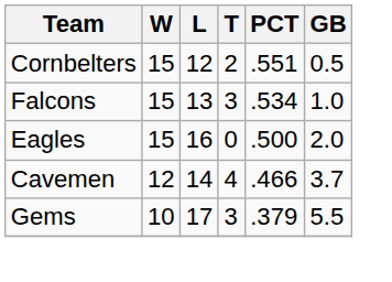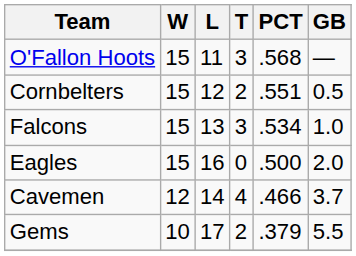+ row: O'Fallon Hoots | 15 | 11 | 3 | .568 | —
Gems | T: 3 -> 2
